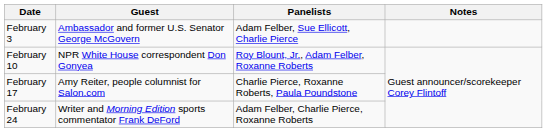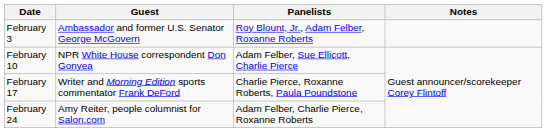February 3 | Panelists: Adam Felber, Sue Ellicott, Charlie Pierce -> Roy Blount, Jr., Adam Felber, Roxanne Roberts
February 10 | Panelists: Roy Blount, Jr., Adam Felber, Roxanne Roberts -> Adam Felber, Sue Ellicott, Charlie Pierce
February 17 | Guest: Amy Reiter, people columnist for Salon.com -> Writer and Morning Edition sports commentator Frank DeFord
February 24 | Guest: Writer and Morning Edition sports commentator Frank DeFord -> Amy Reiter, people columnist for Salon.com
